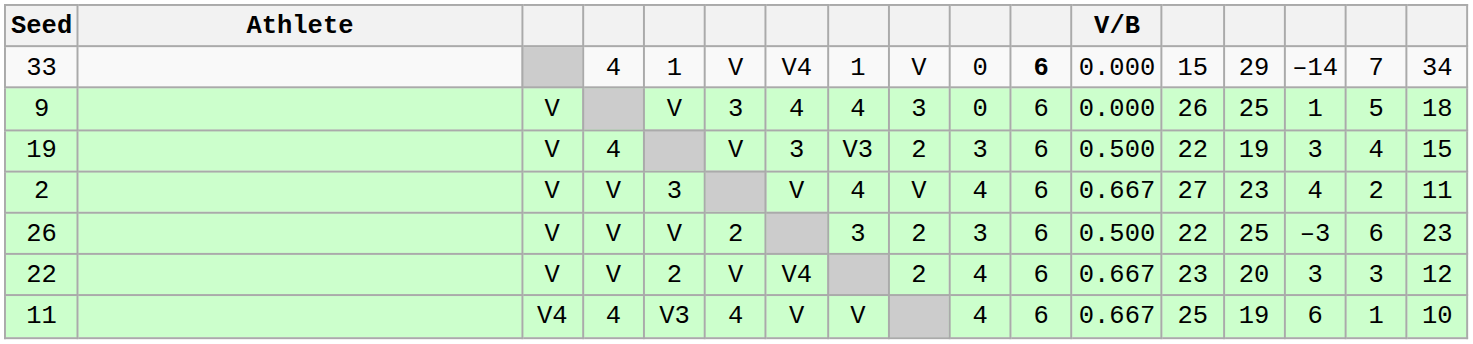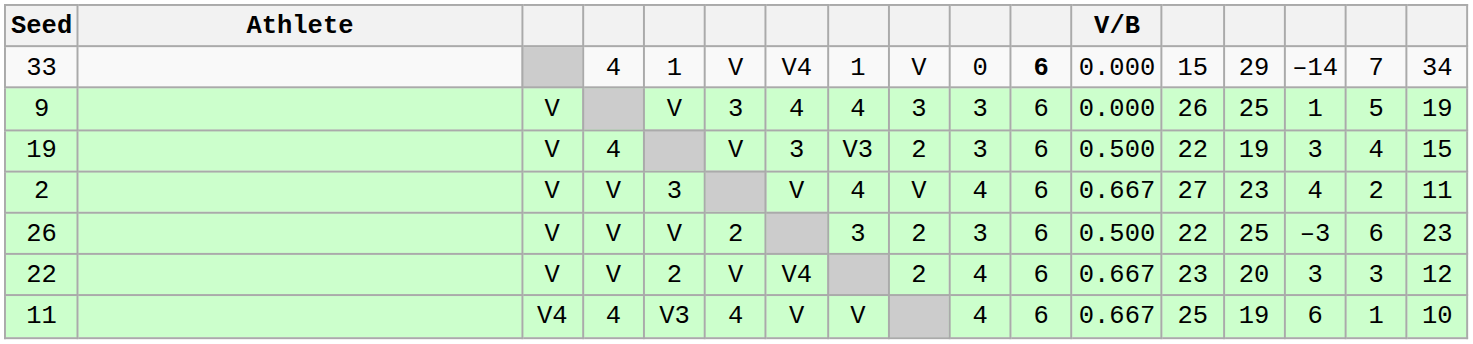9 | column 10: 0 -> 3
9 | column 17: 18 -> 19
